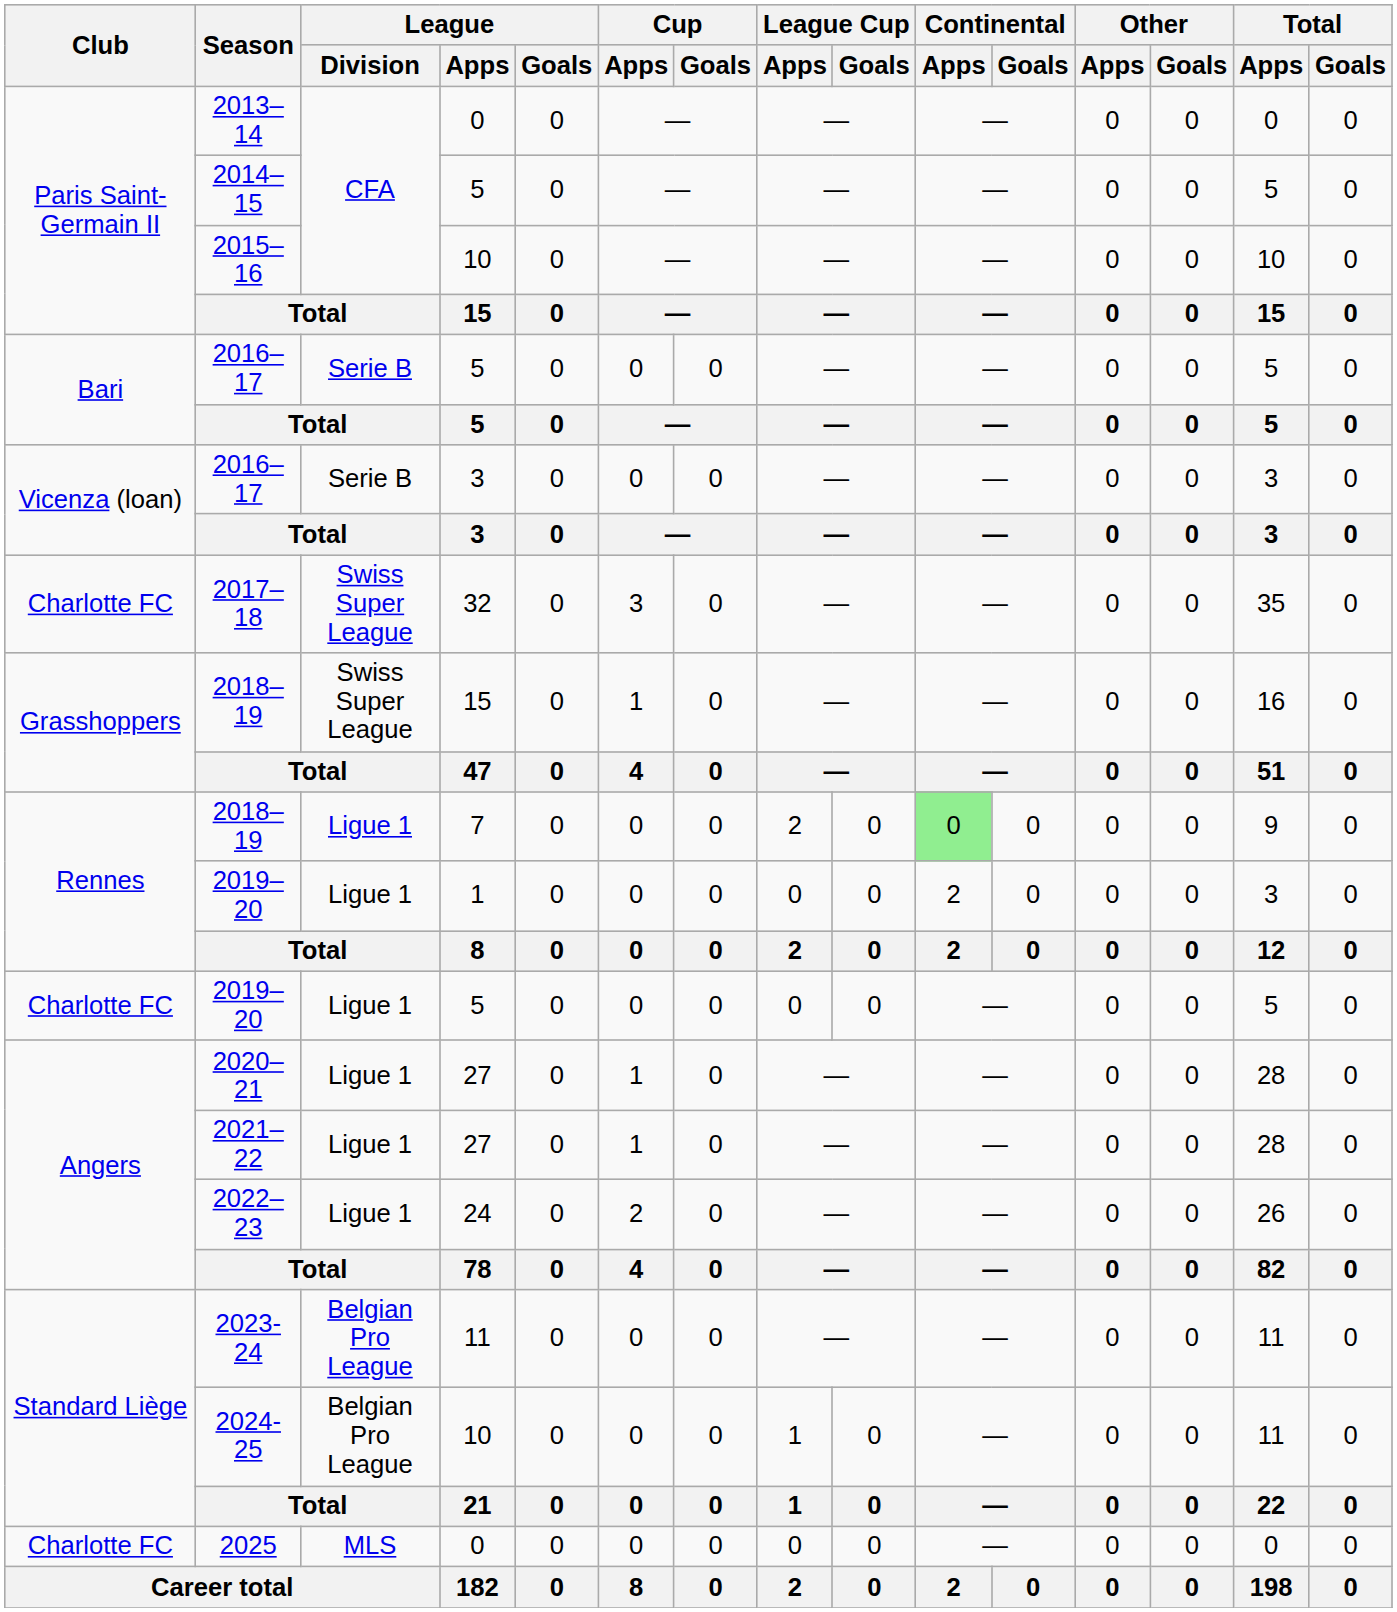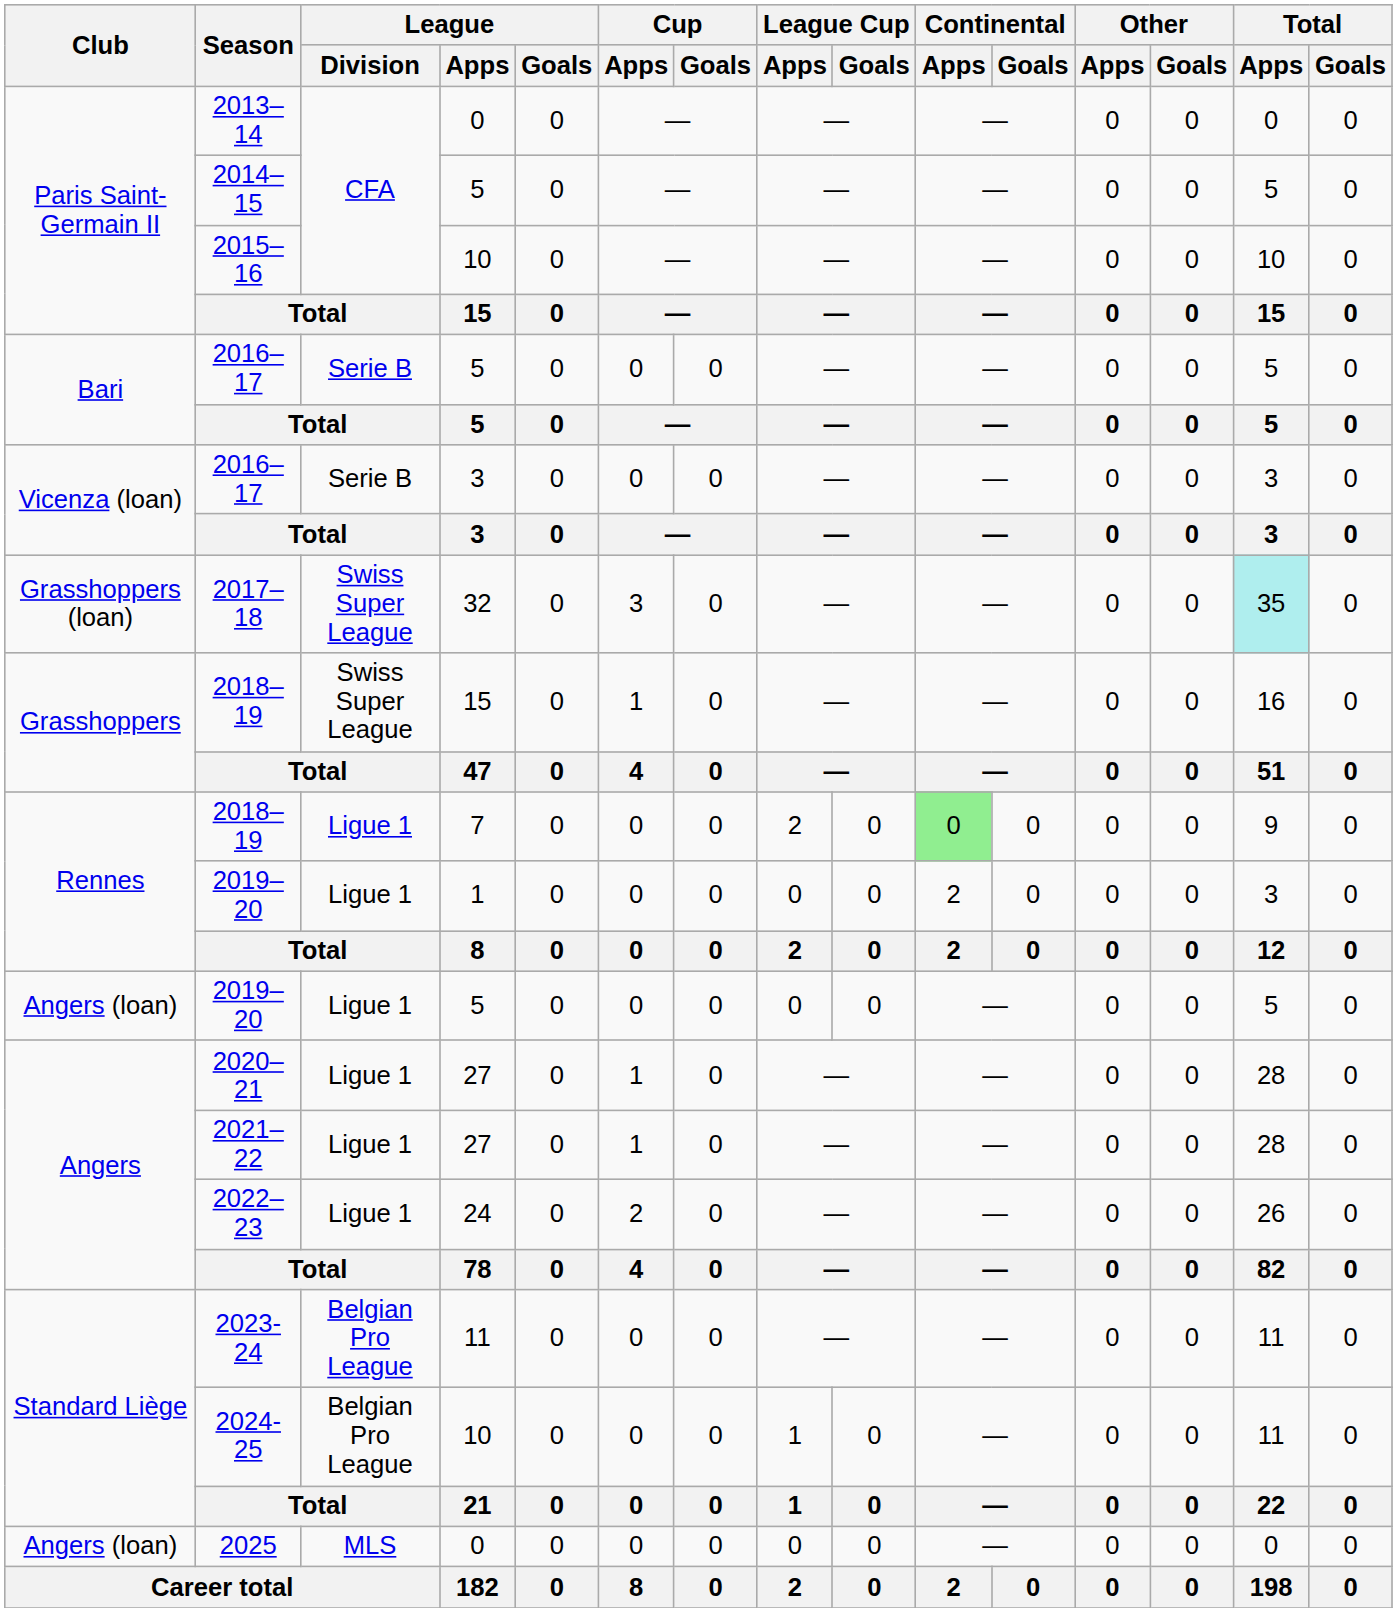2017–18 | Club: Charlotte FC -> Grasshoppers (loan)
2017–18 | Total / Apps: no background -> paleturquoise background
2019–20 / 5 | Club: Charlotte FC -> Angers (loan)
2025 | Club: Charlotte FC -> Angers (loan)
